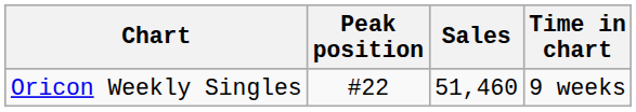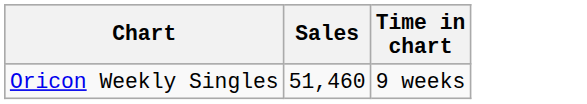- column: Peak position | #22
